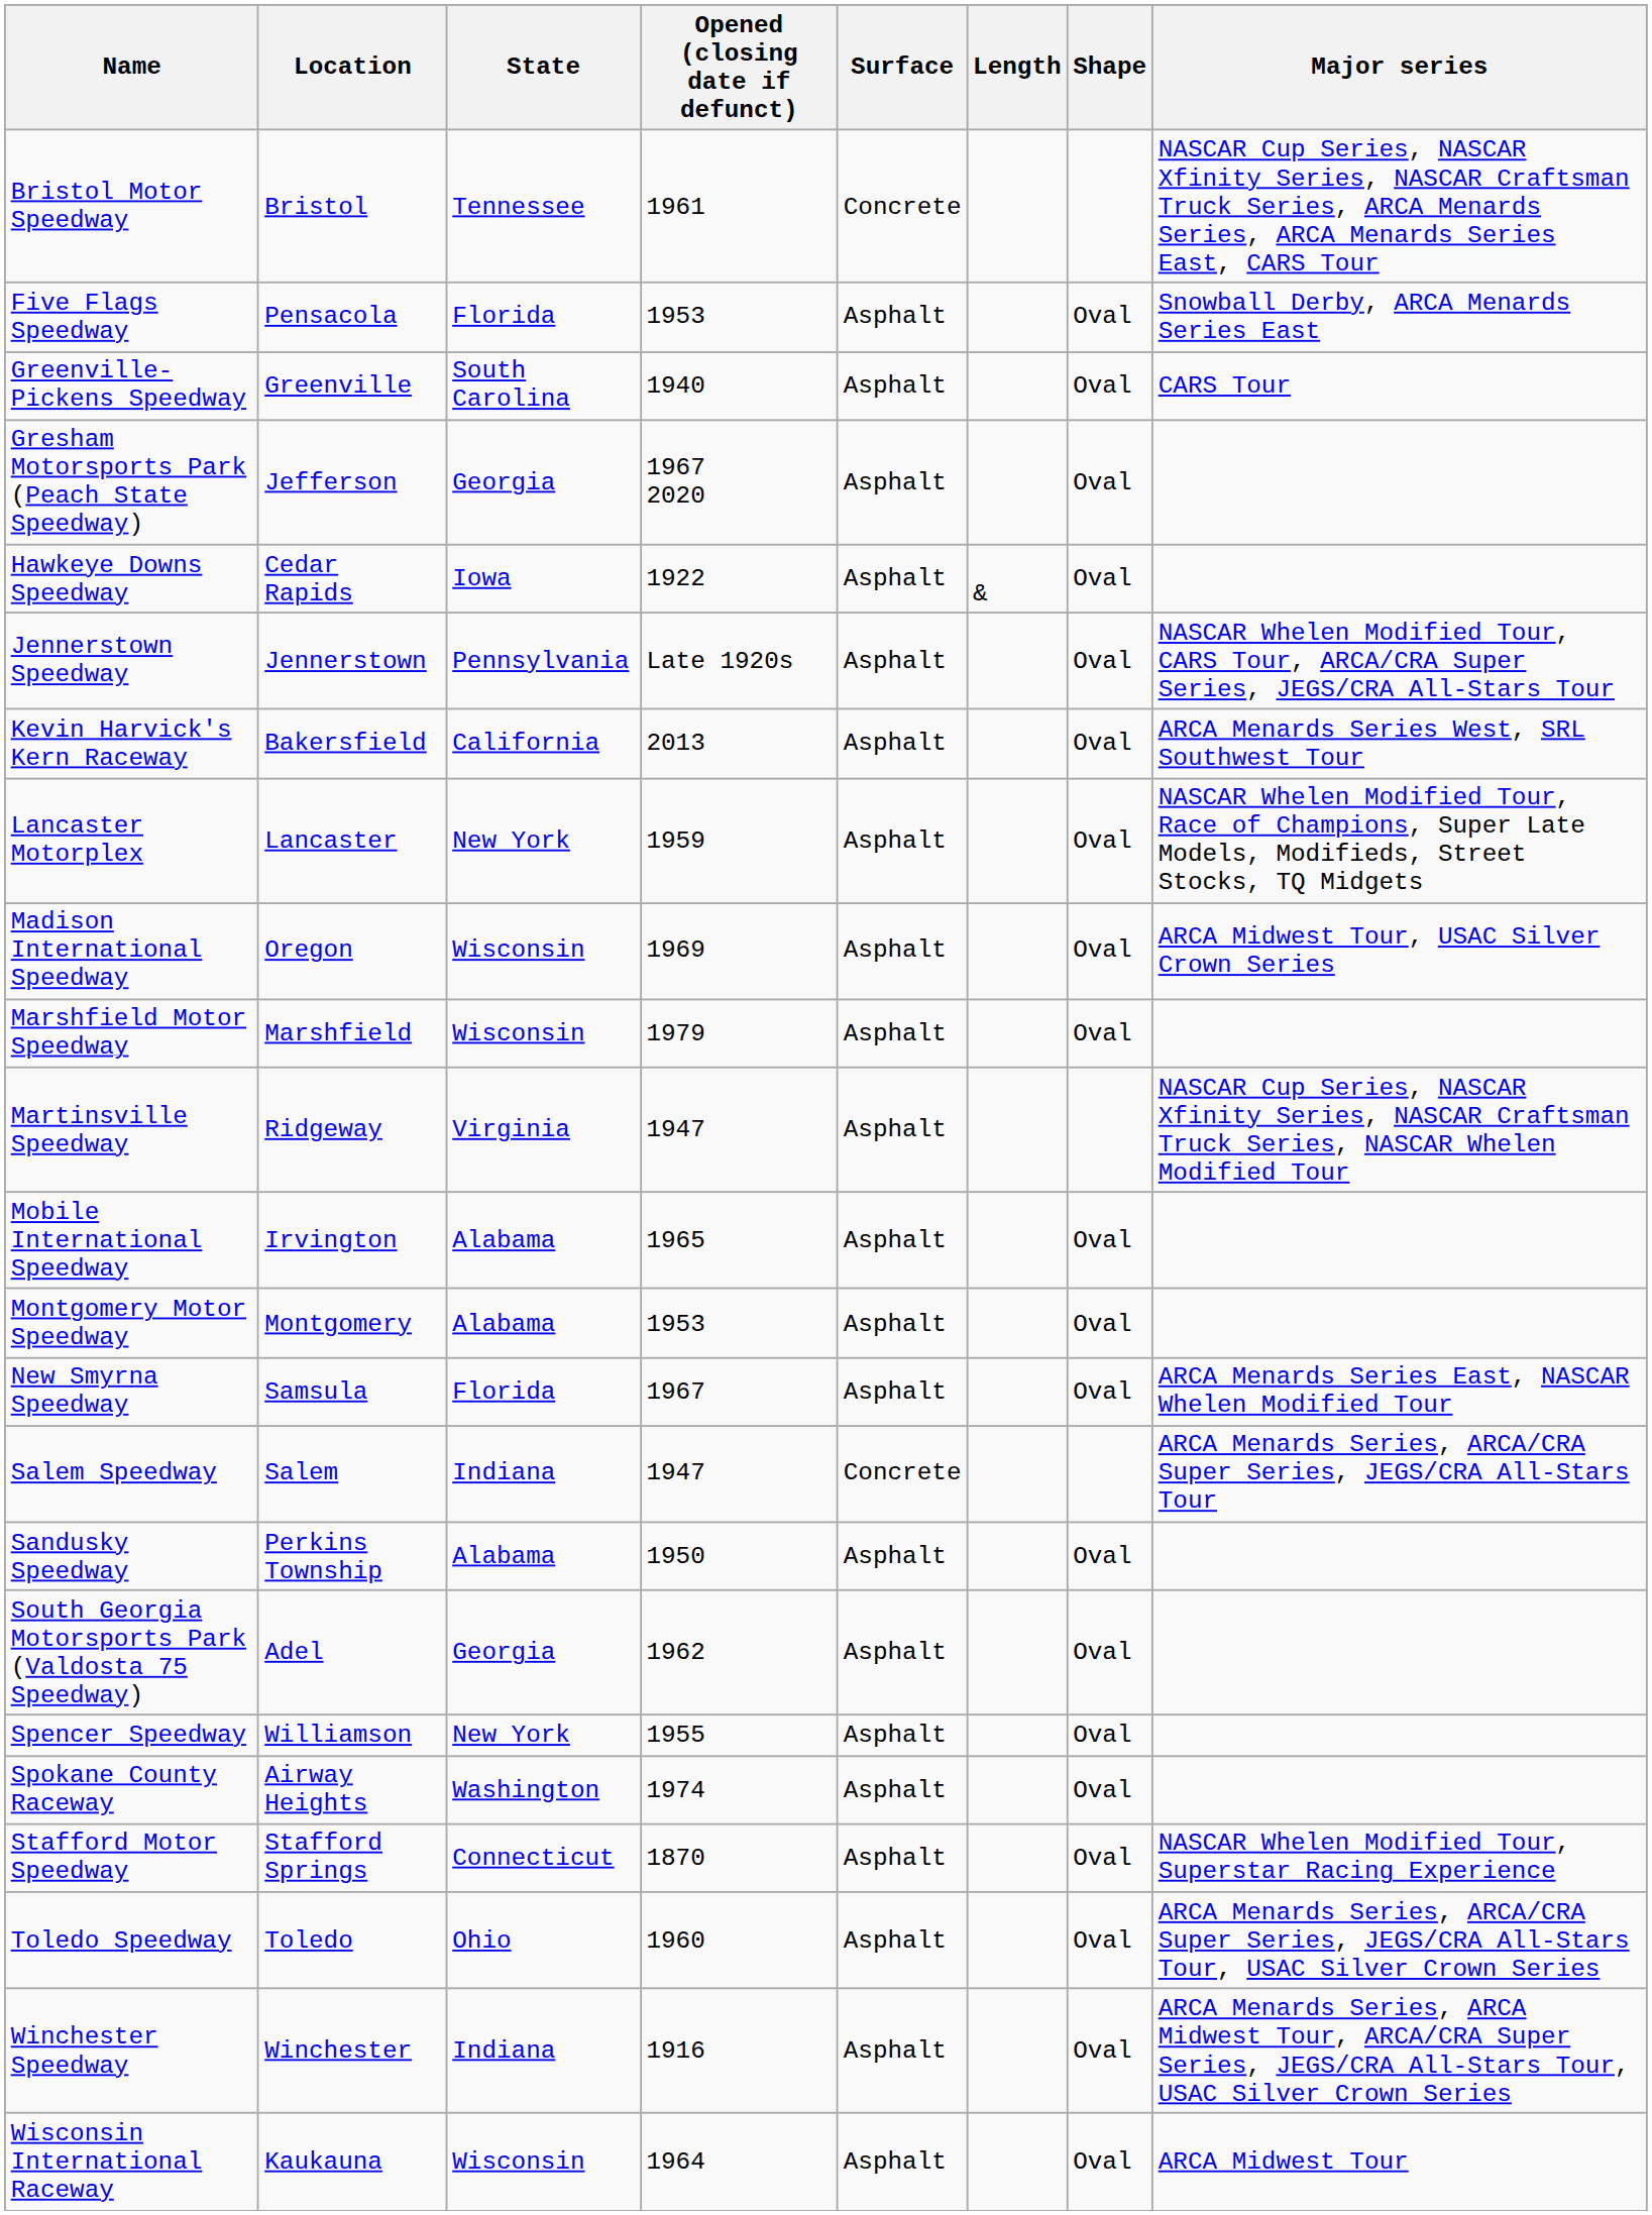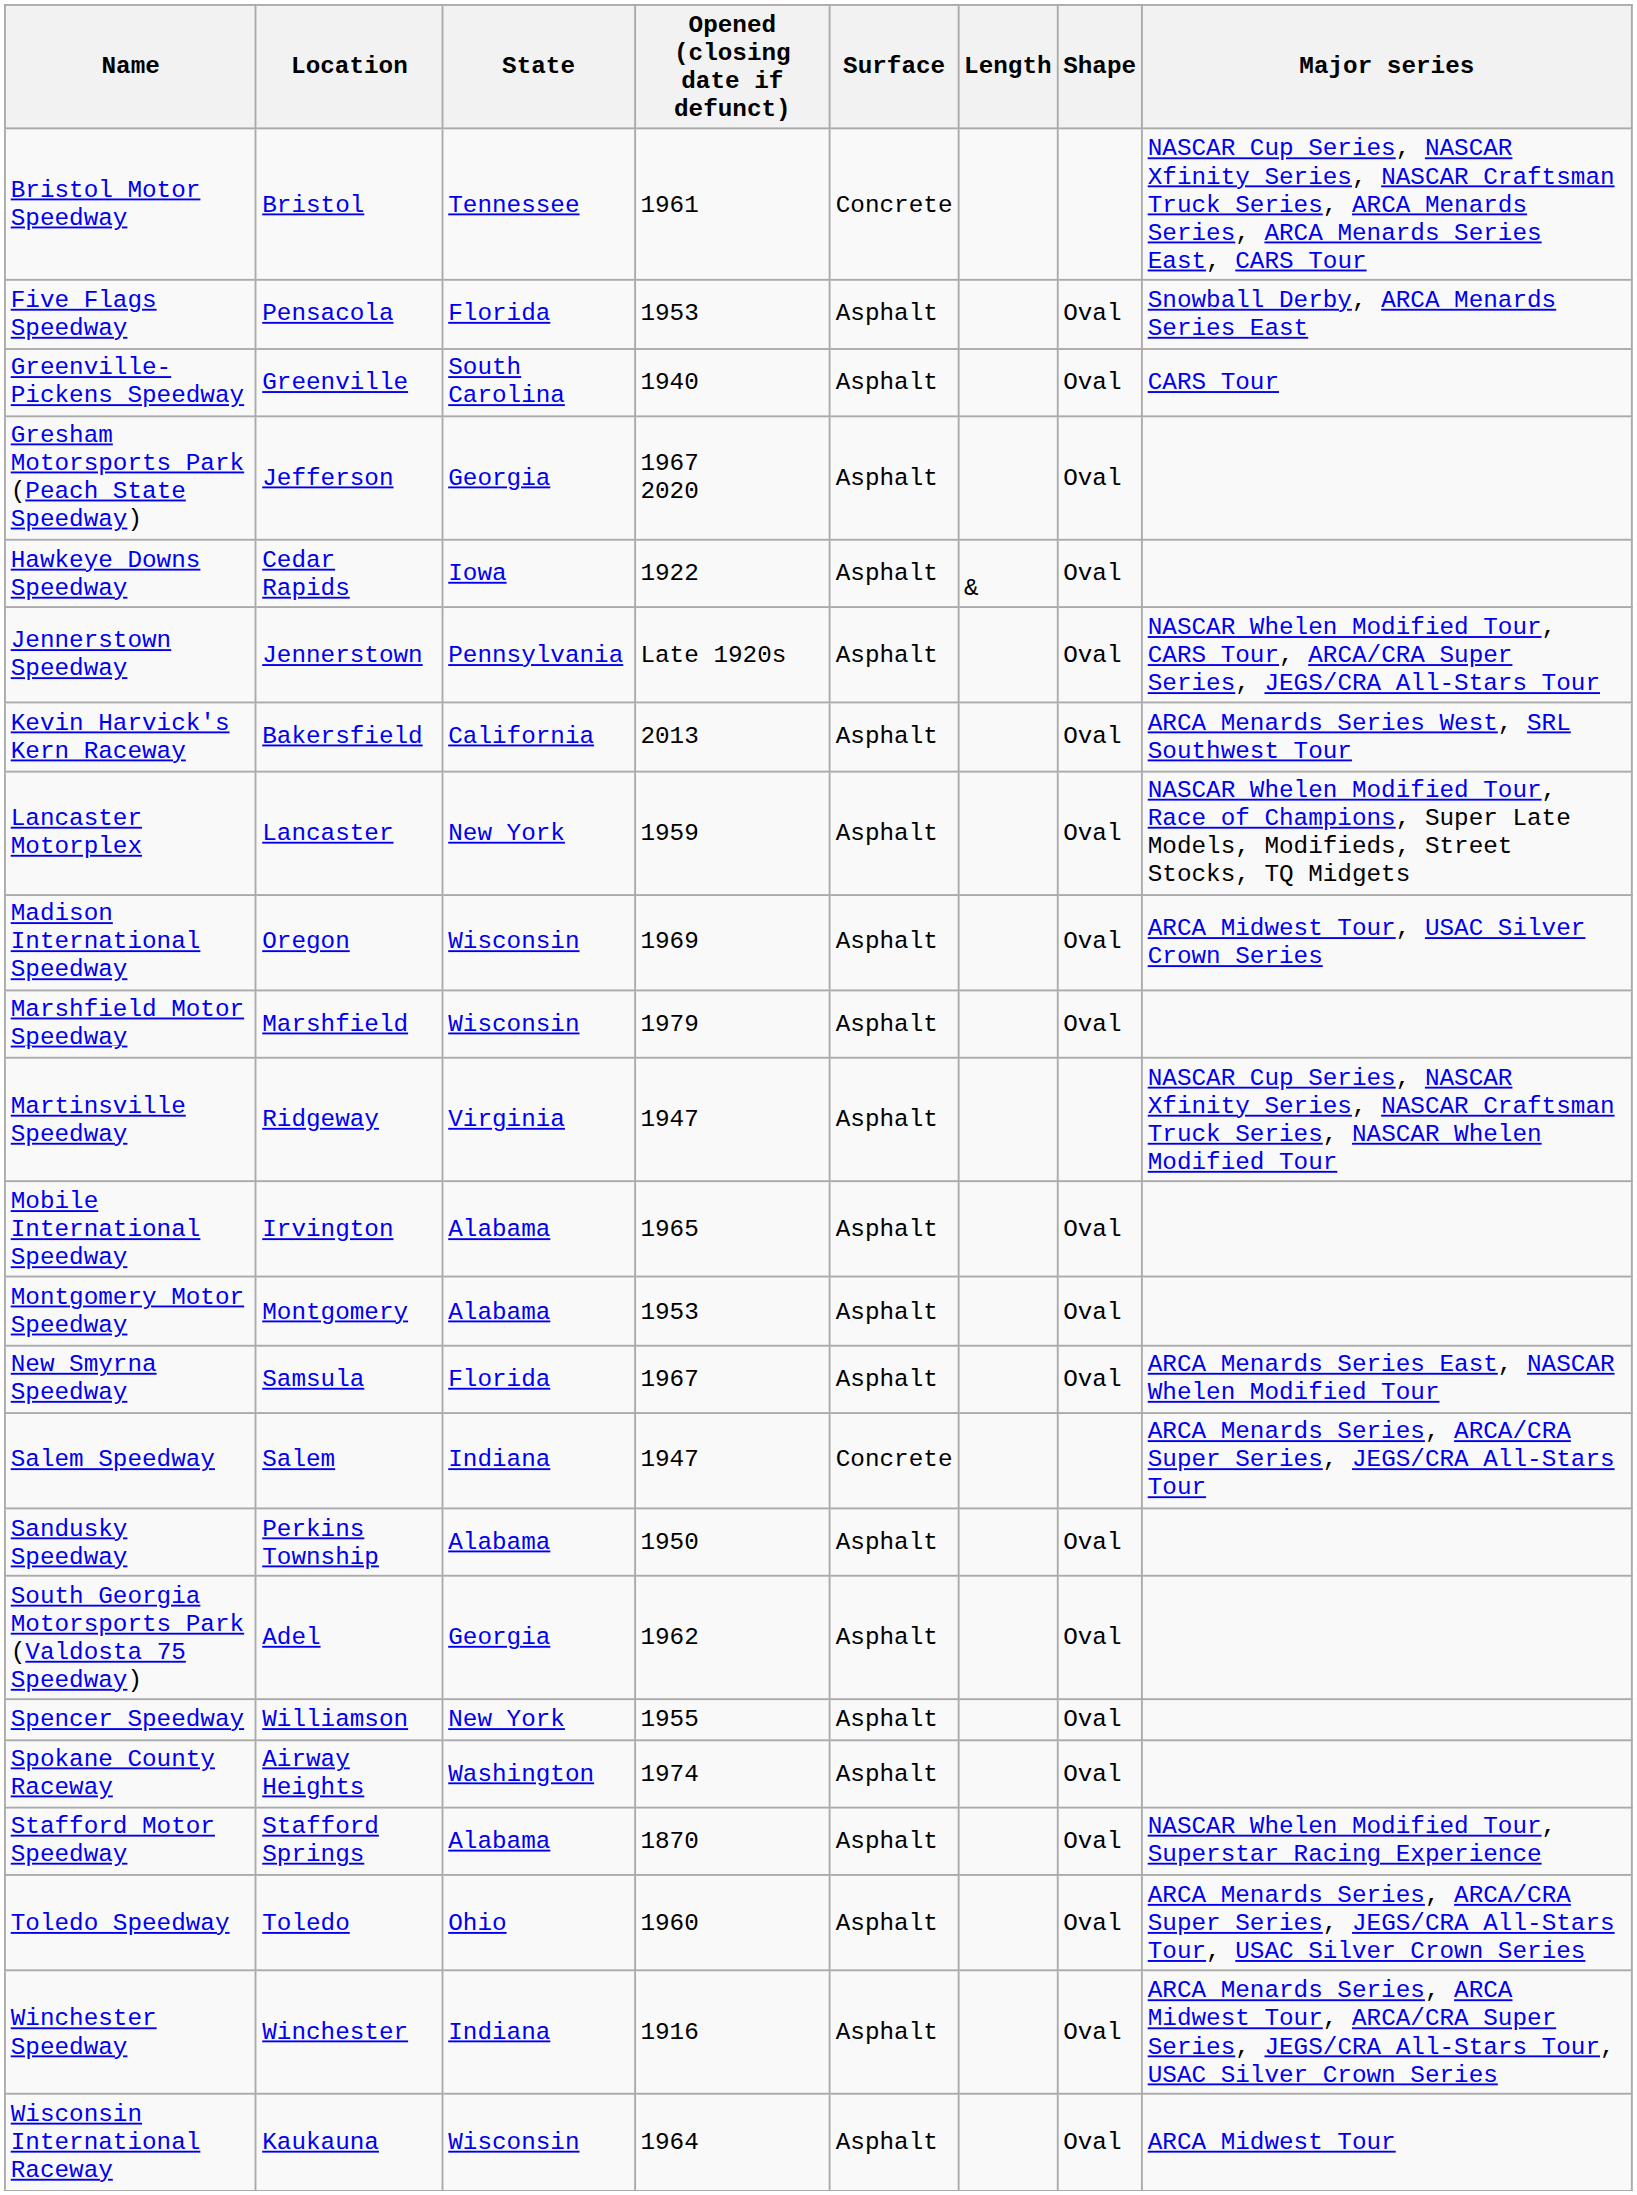Stafford Motor Speedway | State: Connecticut -> Alabama
